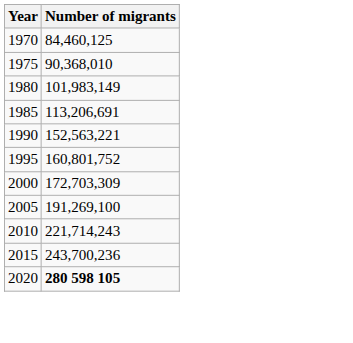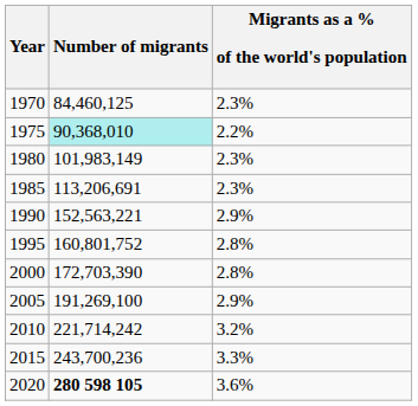+ column: Migrants as a % of the world's population | 2.3% | 2.2% | 2.3% | 2.3% | 2.9% | 2.8% | 2.8% | 2.9% | 3.2% | 3.3% | 3.6%
1975 | Number of migrants: no background -> paleturquoise background
2000 | Number of migrants: 172,703,309 -> 172,703,390
2010 | Number of migrants: 221,714,243 -> 221,714,242
